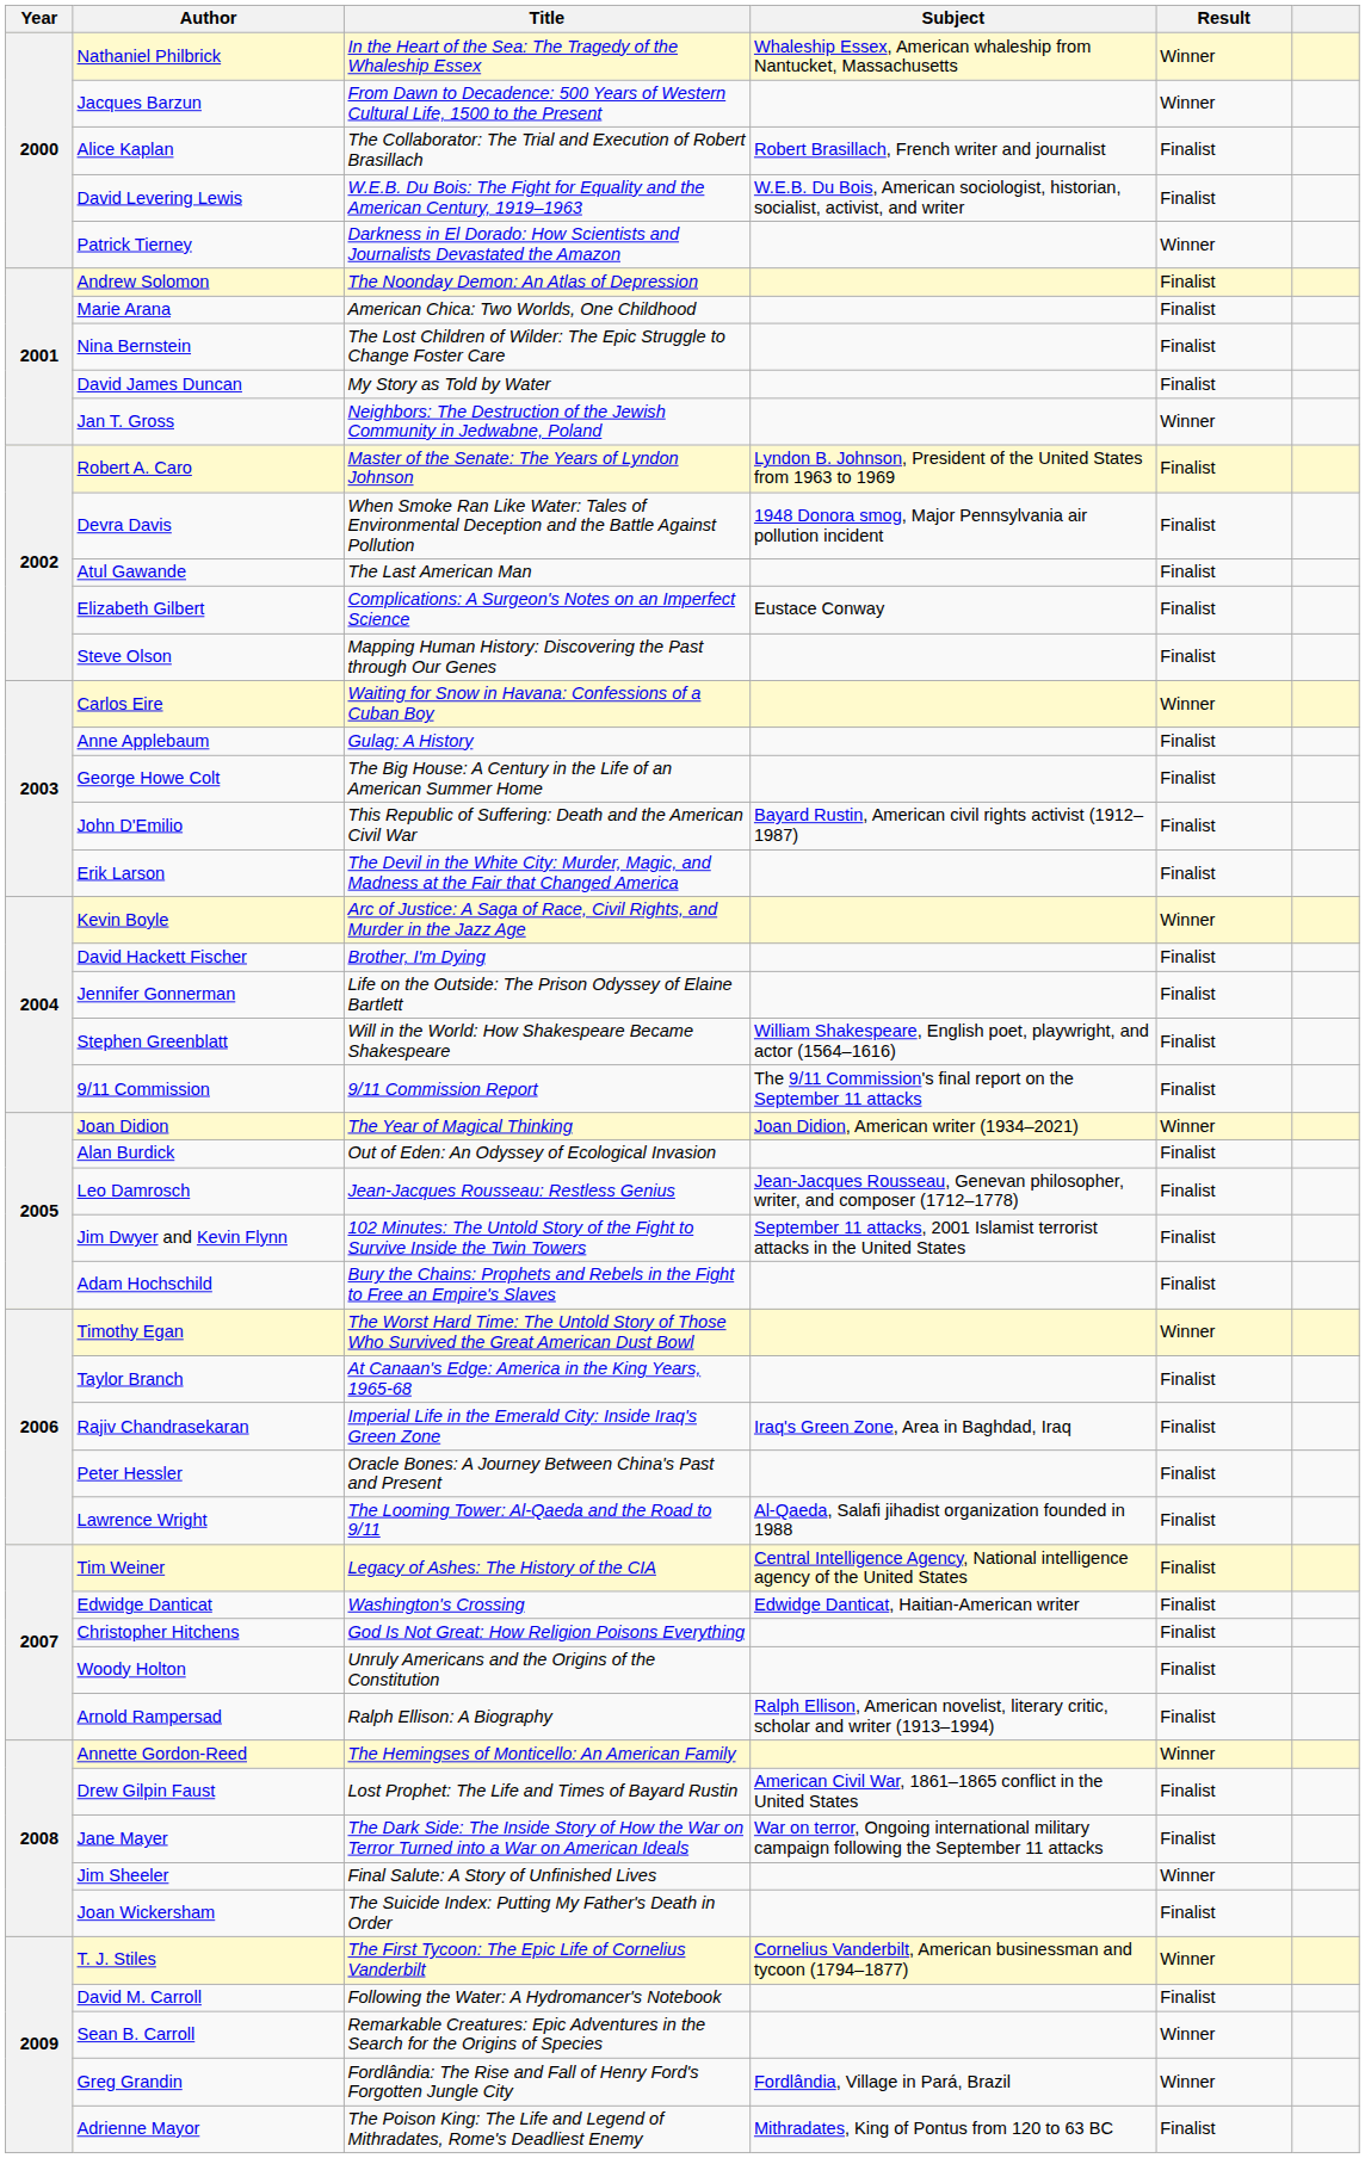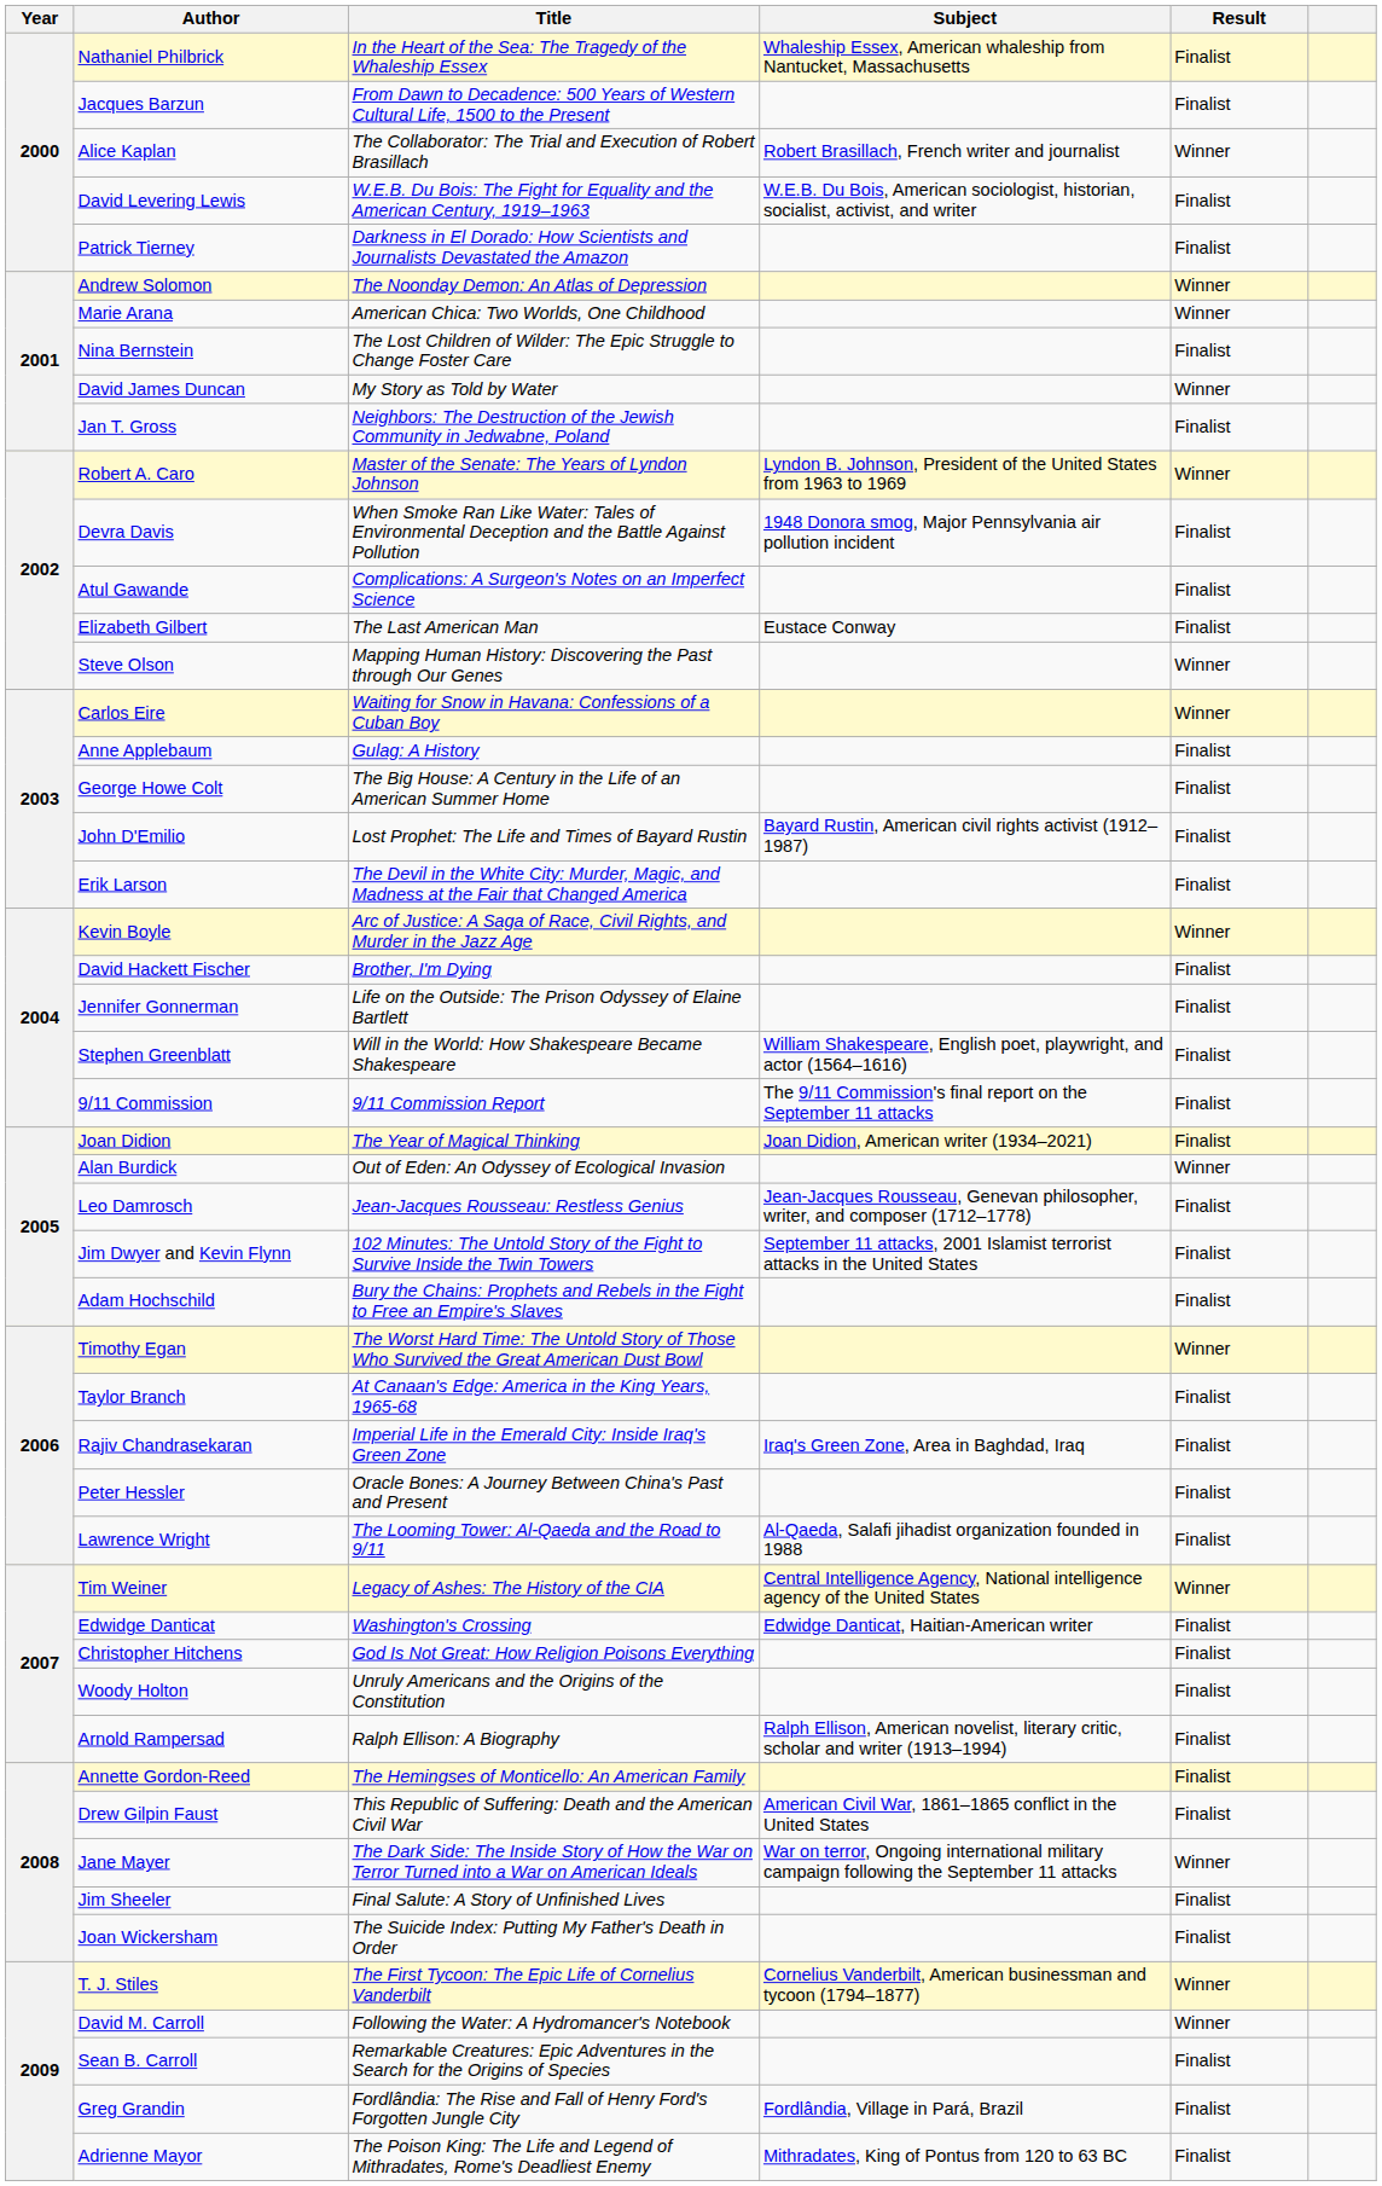Nathaniel Philbrick | Result: Winner -> Finalist
Jacques Barzun | Result: Winner -> Finalist
Alice Kaplan | Result: Finalist -> Winner
Patrick Tierney | Result: Winner -> Finalist
Andrew Solomon | Result: Finalist -> Winner
Marie Arana | Result: Finalist -> Winner
David James Duncan | Result: Finalist -> Winner
Jan T. Gross | Result: Winner -> Finalist
Robert A. Caro | Result: Finalist -> Winner
Atul Gawande | Title: The Last American Man -> Complications: A Surgeon's Notes on an Imperfect Science
Elizabeth Gilbert | Title: Complications: A Surgeon's Notes on an Imperfect Science -> The Last American Man
Steve Olson | Result: Finalist -> Winner
John D'Emilio | Title: This Republic of Suffering: Death and the American Civil War -> Lost Prophet: The Life and Times of Bayard Rustin
Joan Didion | Result: Winner -> Finalist
Alan Burdick | Result: Finalist -> Winner
Tim Weiner | Result: Finalist -> Winner
Annette Gordon-Reed | Result: Winner -> Finalist
Drew Gilpin Faust | Title: Lost Prophet: The Life and Times of Bayard Rustin -> This Republic of Suffering: Death and the American Civil War
Jane Mayer | Result: Finalist -> Winner
Jim Sheeler | Result: Winner -> Finalist
David M. Carroll | Result: Finalist -> Winner
Sean B. Carroll | Result: Winner -> Finalist
Greg Grandin | Result: Winner -> Finalist
